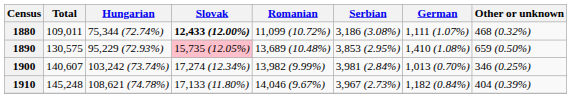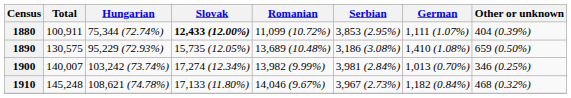1880 | Total: 109,011 -> 100,911
1880 | Serbian: 3,186 (3.08%) -> 3,853 (2.95%)
1880 | Other or unknown: 468 (0.32%) -> 404 (0.39%)
1890 | Slovak: pink background -> no background
1890 | Serbian: 3,853 (2.95%) -> 3,186 (3.08%)
1900 | Total: 140,607 -> 140,007
1910 | Other or unknown: 404 (0.39%) -> 468 (0.32%)
